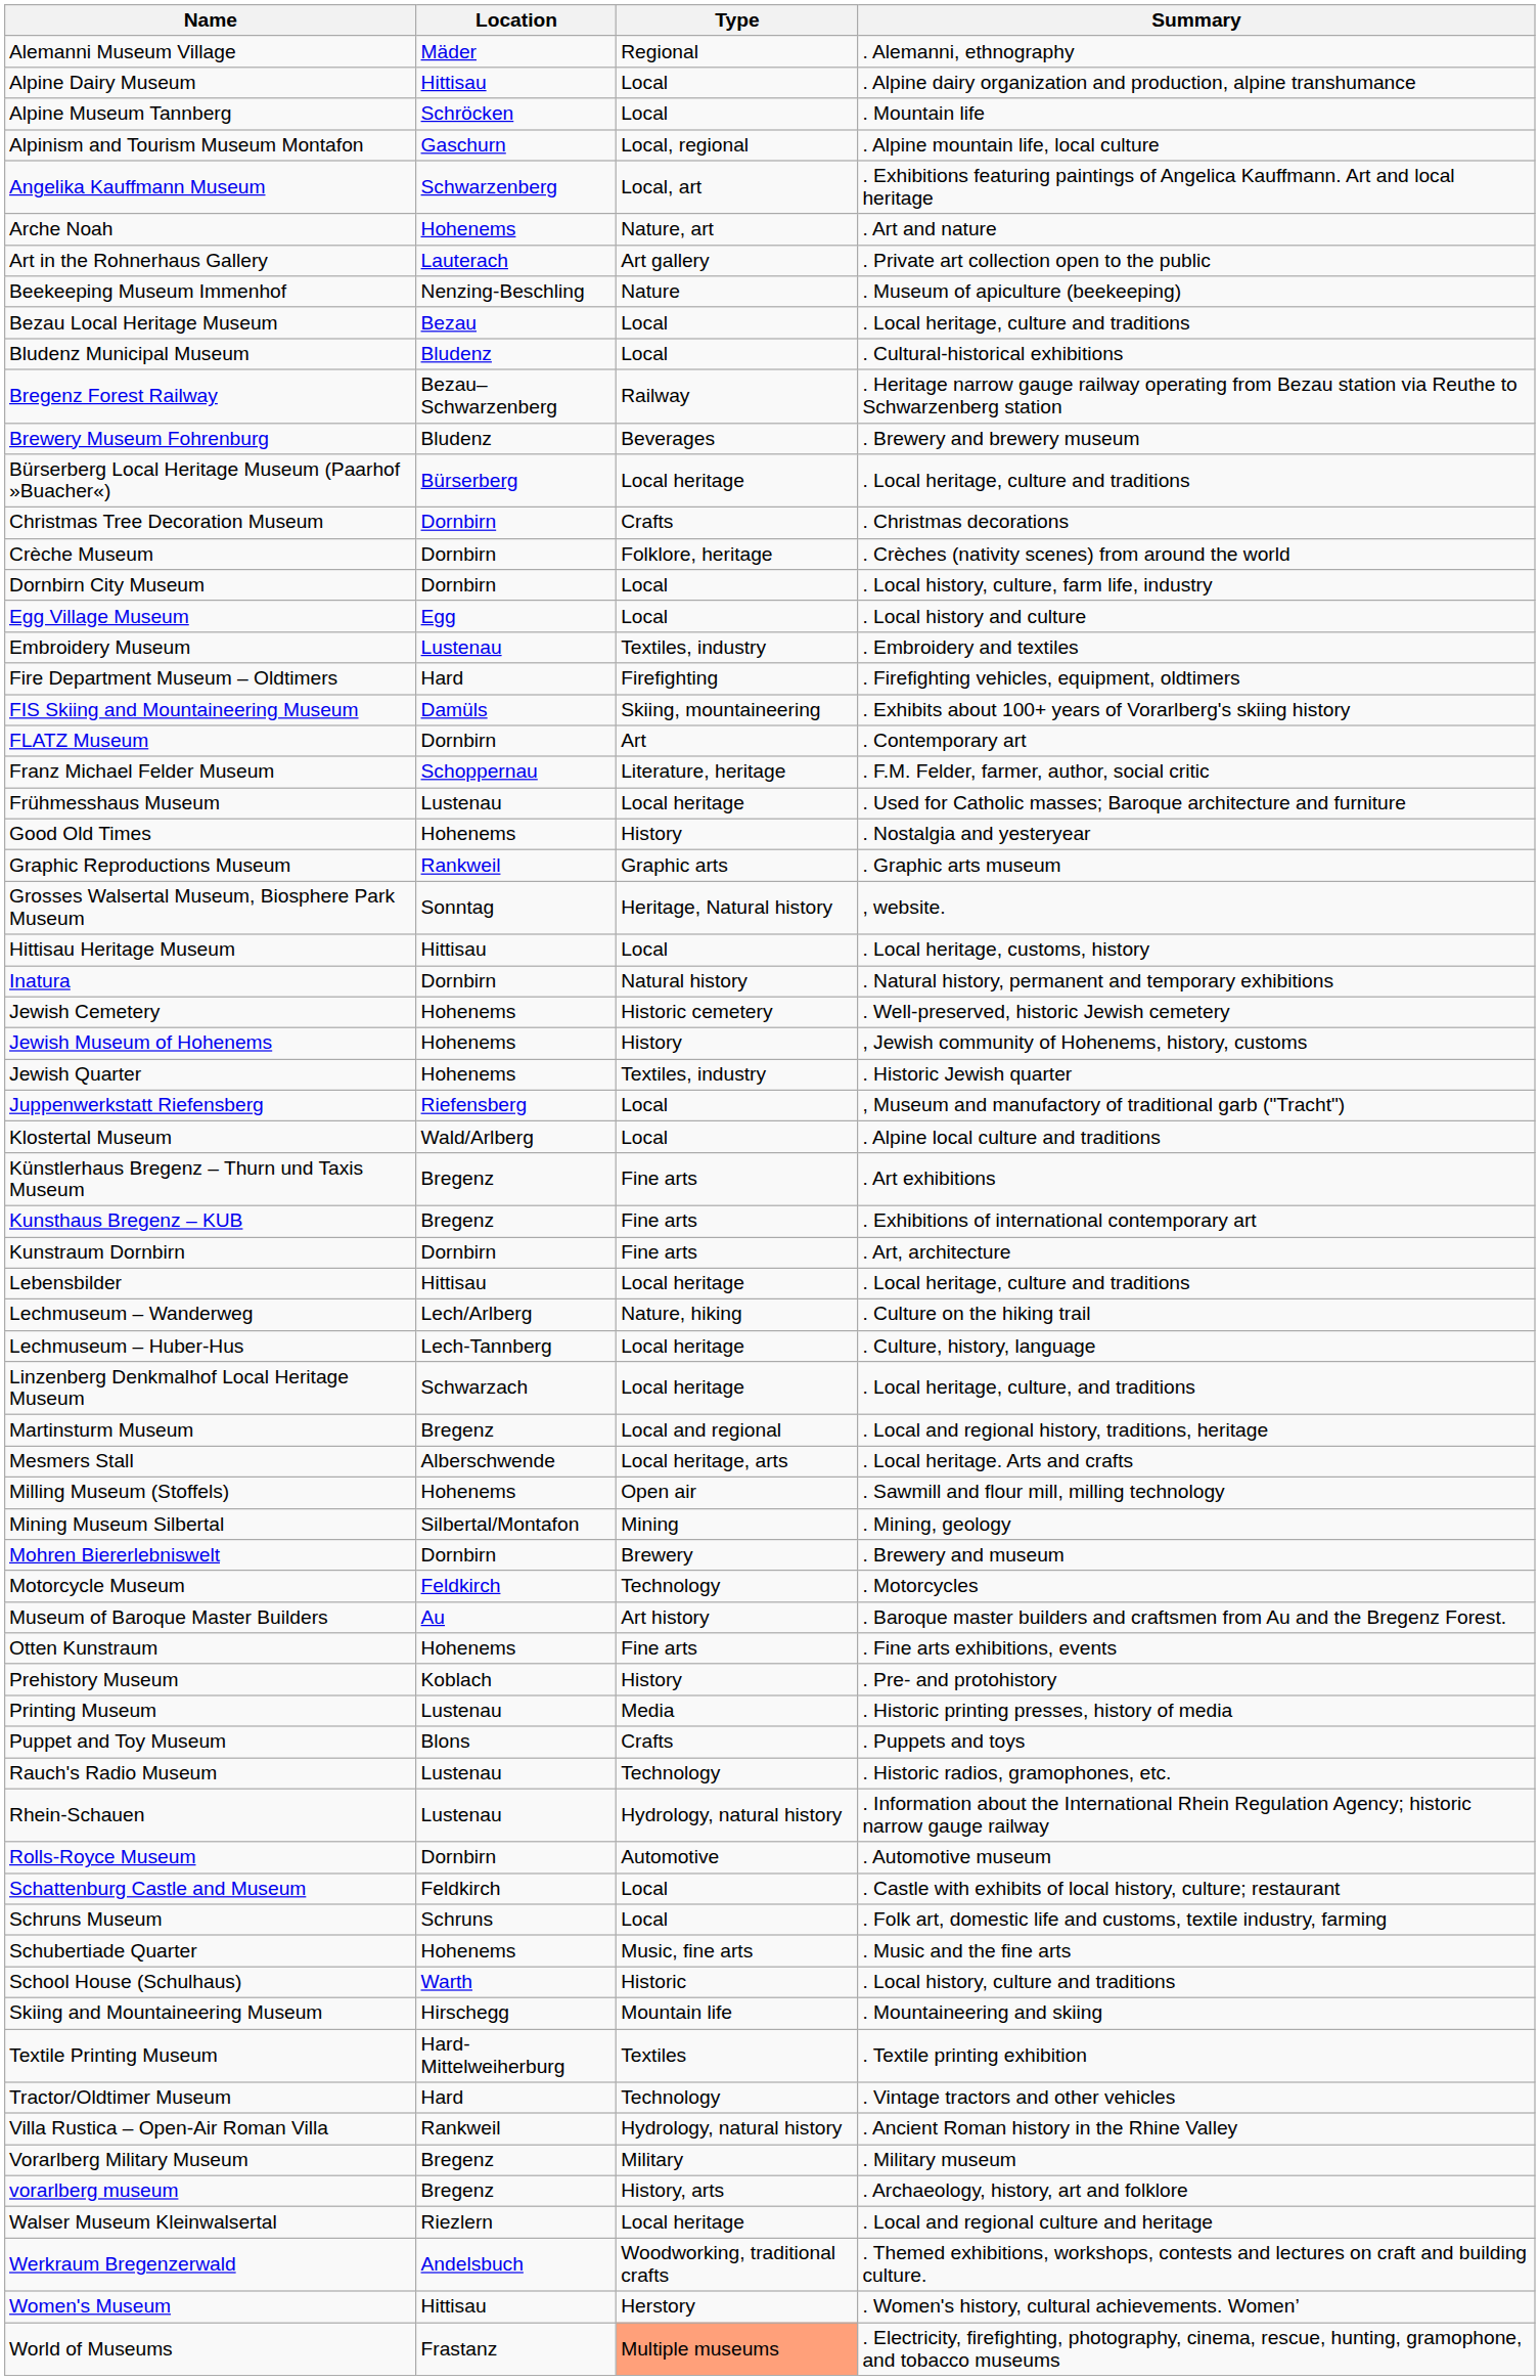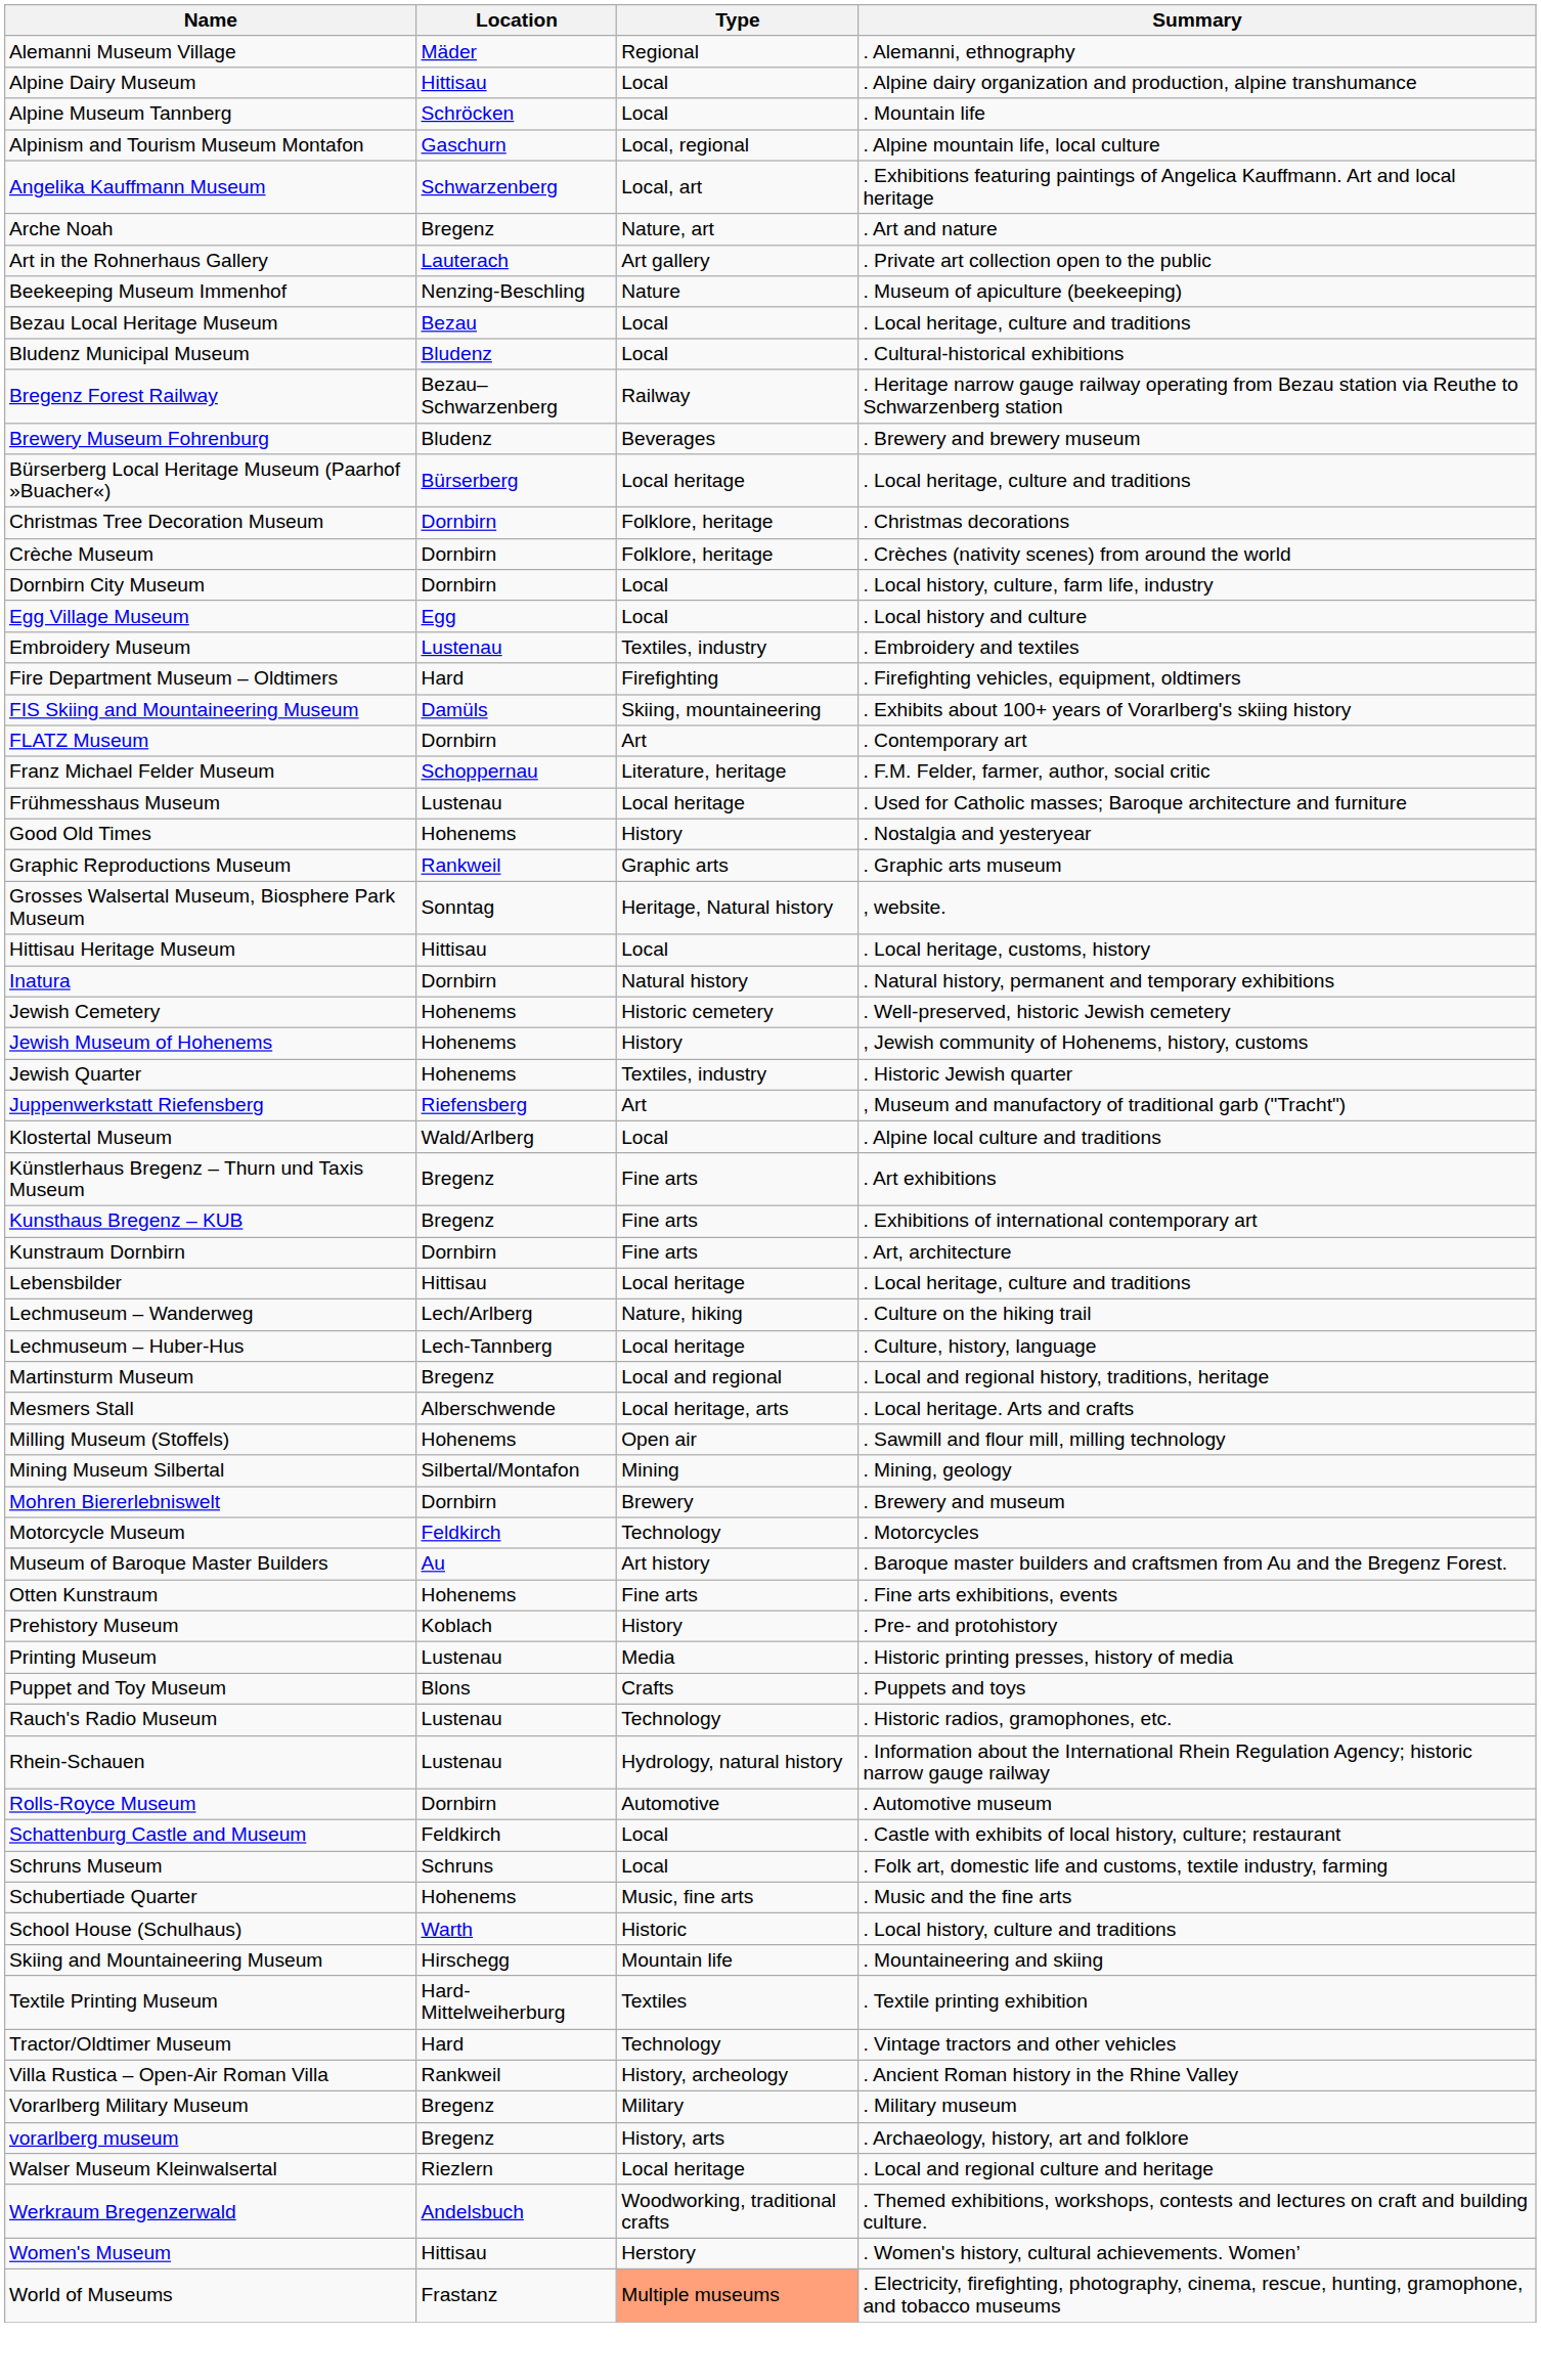Arche Noah | Location: Hohenems -> Bregenz
Christmas Tree Decoration Museum | Type: Crafts -> Folklore, heritage
Juppenwerkstatt Riefensberg | Type: Local -> Art
- row: Linzenberg Denkmalhof Local Heritage Museum | Schwarzach | Local heritage | . Local heritage, culture, and traditions
Villa Rustica – Open-Air Roman Villa | Type: Hydrology, natural history -> History, archeology
